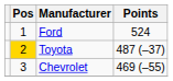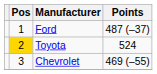Ford | Points: 524 -> 487 (–37)
Toyota | Points: 487 (–37) -> 524
